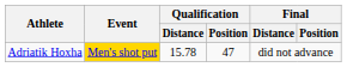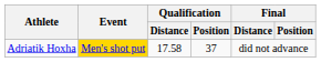Adriatik Hoxha | Qualification / Distance: 15.78 -> 17.58
Adriatik Hoxha | Qualification / Position: 47 -> 37
